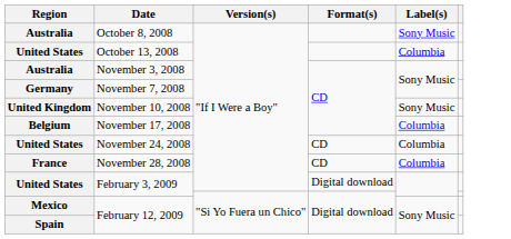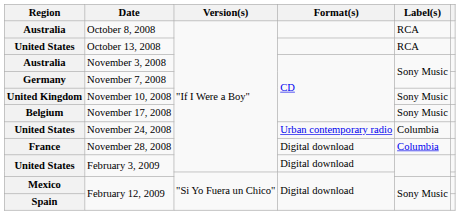October 8, 2008 | Label(s): Sony Music -> RCA
October 13, 2008 | Label(s): Columbia -> RCA
November 17, 2008 | Label(s): Columbia -> Sony Music
November 24, 2008 | Format(s): CD -> Urban contemporary radio
November 28, 2008 | Format(s): CD -> Digital download
